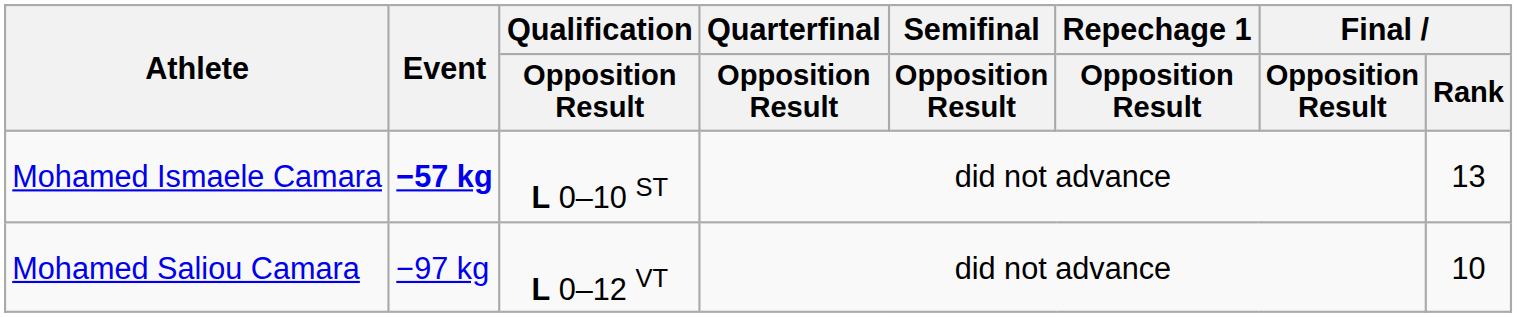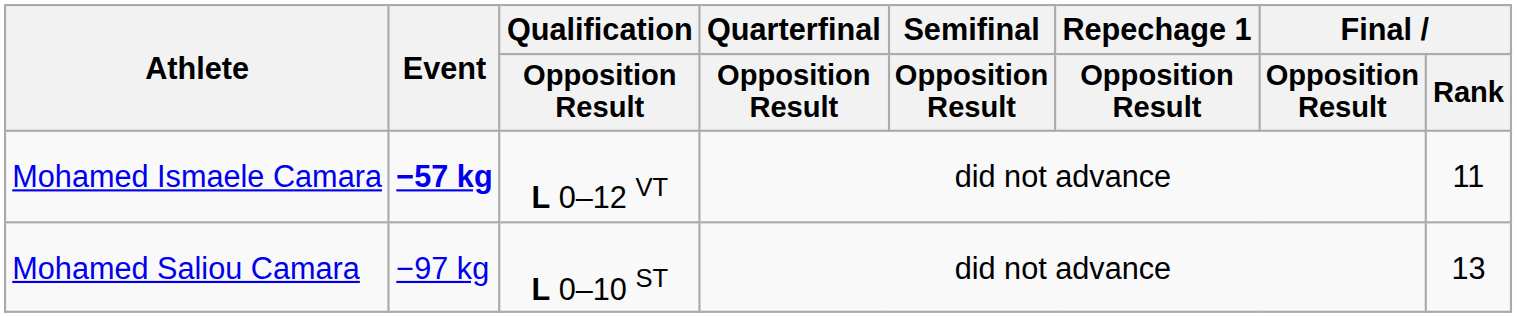Mohamed Ismaele Camara | Qualification / Opposition Result: L 0–10 ST -> L 0–12 VT
Mohamed Ismaele Camara | Final / Rank: 13 -> 11
Mohamed Saliou Camara | Qualification / Opposition Result: L 0–12 VT -> L 0–10 ST
Mohamed Saliou Camara | Final / Rank: 10 -> 13
